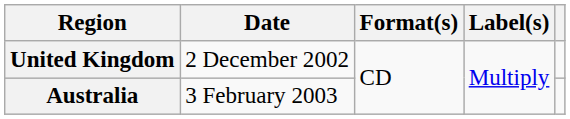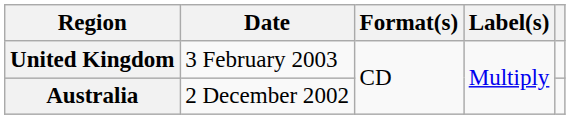United Kingdom | Date: 2 December 2002 -> 3 February 2003
Australia | Date: 3 February 2003 -> 2 December 2002
